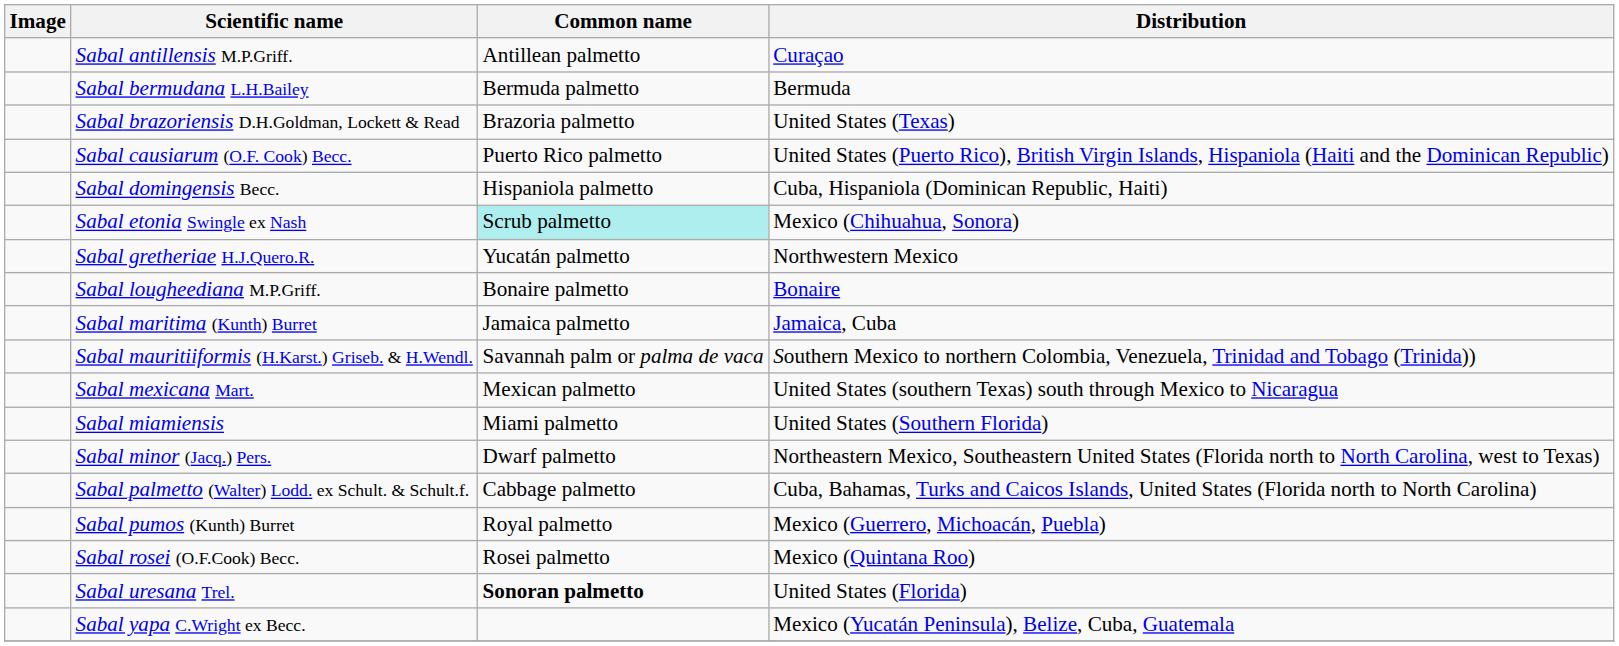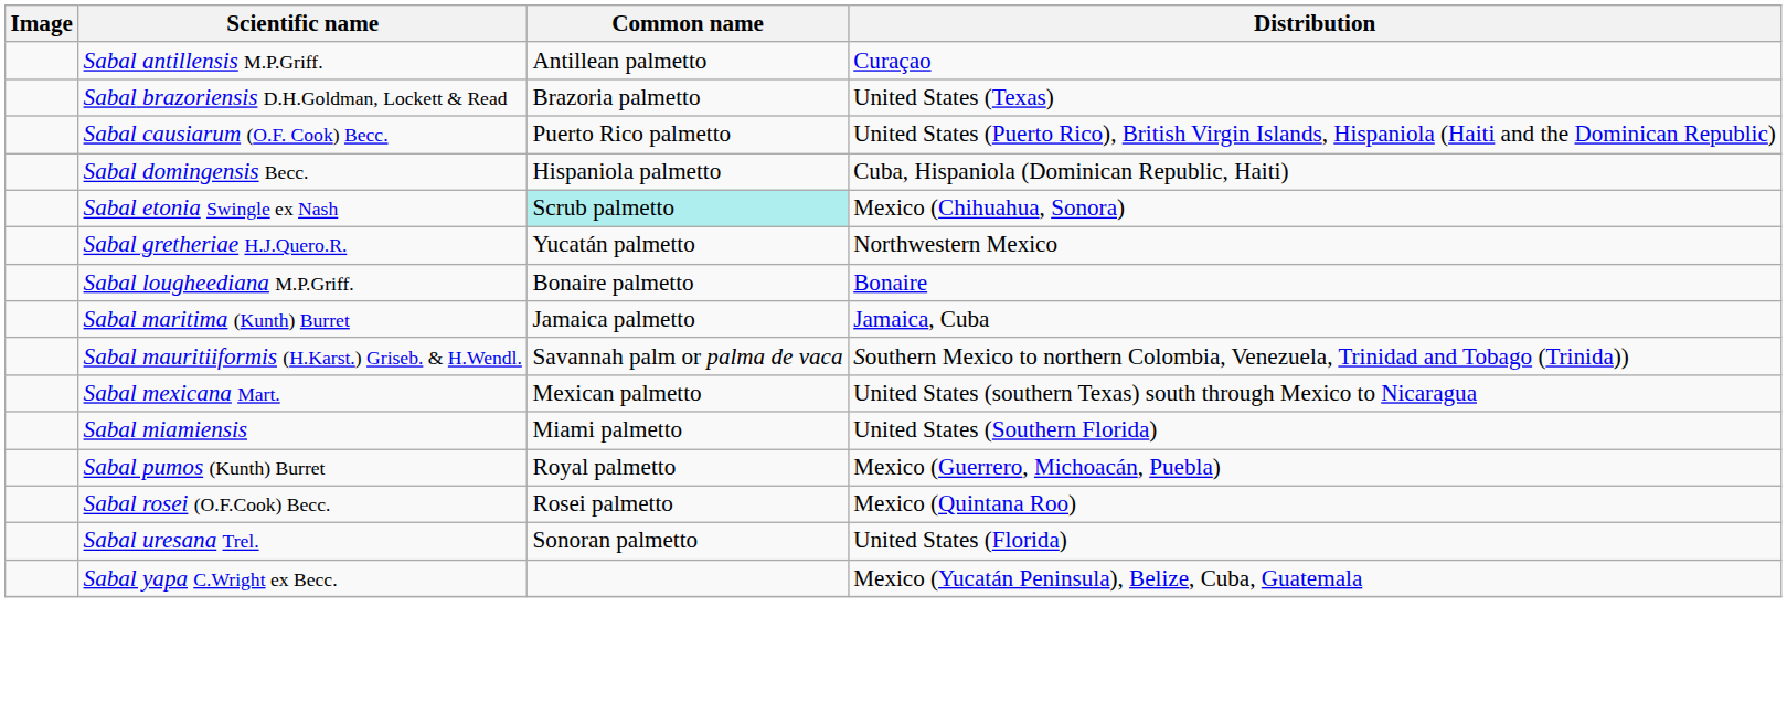- row: Sabal bermudana L.H.Bailey | Bermuda palmetto | Bermuda
- row: Sabal minor (Jacq.) Pers. | Dwarf palmetto | Northeastern Mexico, Southeastern United States (Florida north to North Carolina, west to Texas)
- row: Sabal palmetto (Walter) Lodd. ex Schult. & Schult.f. | Cabbage palmetto | Cuba, Bahamas, Turks and Caicos Islands, United States (Florida north to North Carolina)
Sabal uresana Trel. | Common name: bold -> normal
